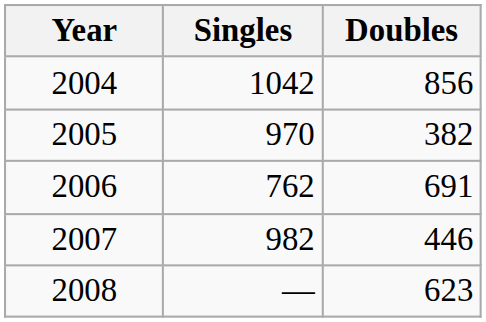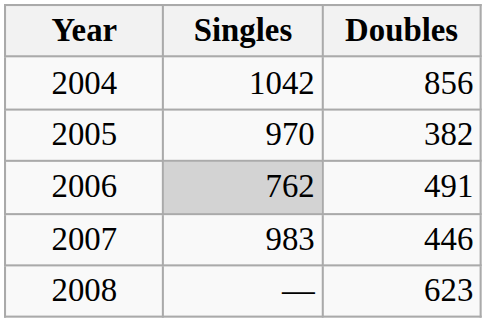2006 | Singles: no background -> lightgrey background
2006 | Doubles: 691 -> 491
2007 | Singles: 982 -> 983
